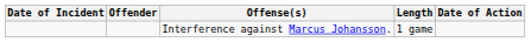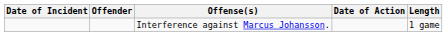columns swapped: Date of Action <-> Length
